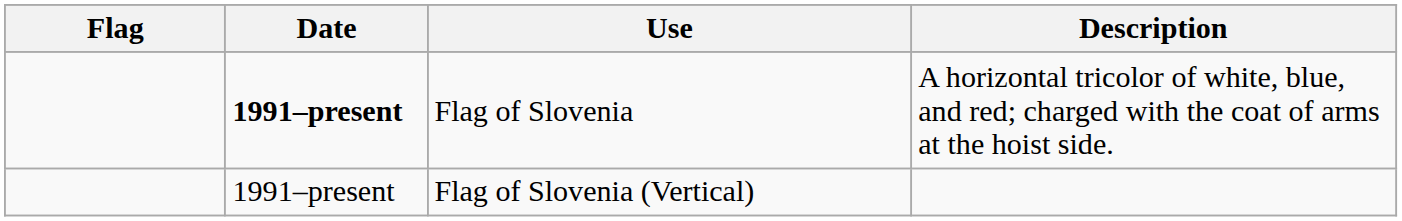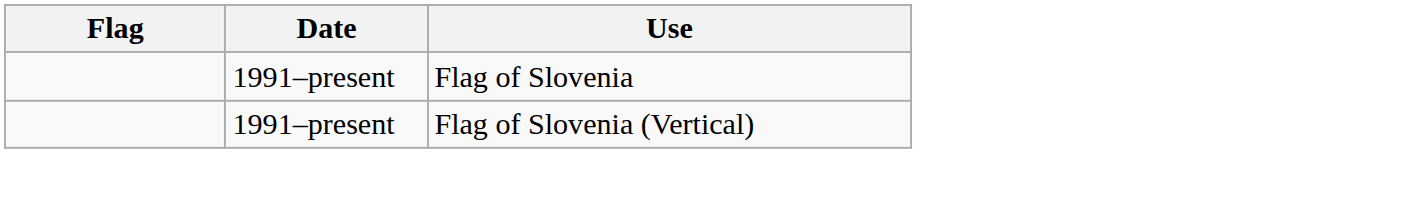- column: Description | A horizontal tricolor of white, blue, and red; charged with the coat of arms at the hoist side.
Flag of Slovenia | Date: bold -> normal
